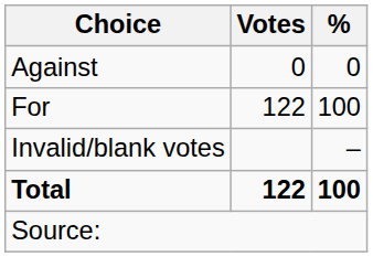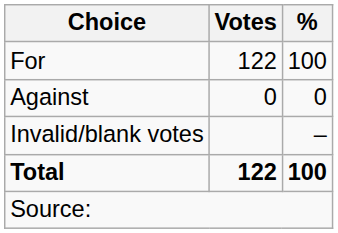rows swapped: For <-> Against
